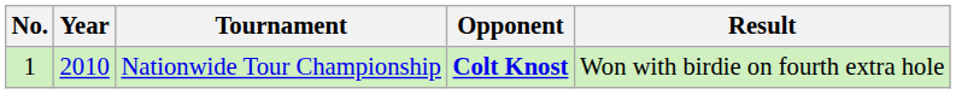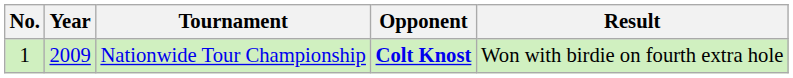Nationwide Tour Championship | Year: 2010 -> 2009
